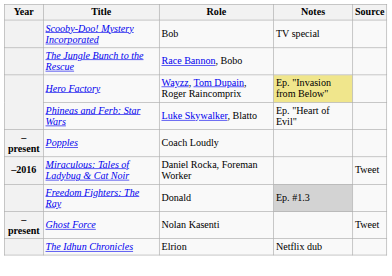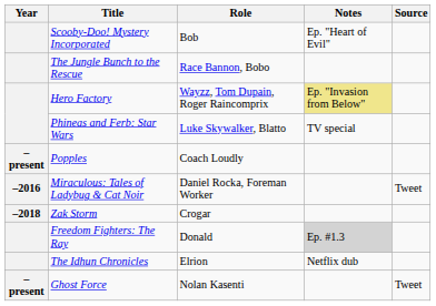Scooby-Doo! Mystery Incorporated | Notes: TV special -> Ep. "Heart of Evil"
Phineas and Ferb: Star Wars | Notes: Ep. "Heart of Evil" -> TV special
+ row: –2018 | Zak Storm | Crogar
rows swapped: The Idhun Chronicles <-> Ghost Force
